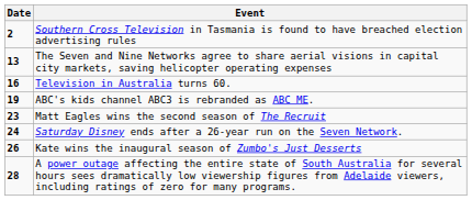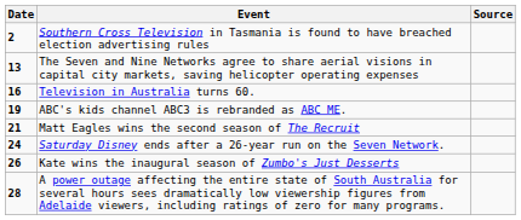+ column: Source
Matt Eagles wins the second season of The Recruit | Date: 23 -> 21
